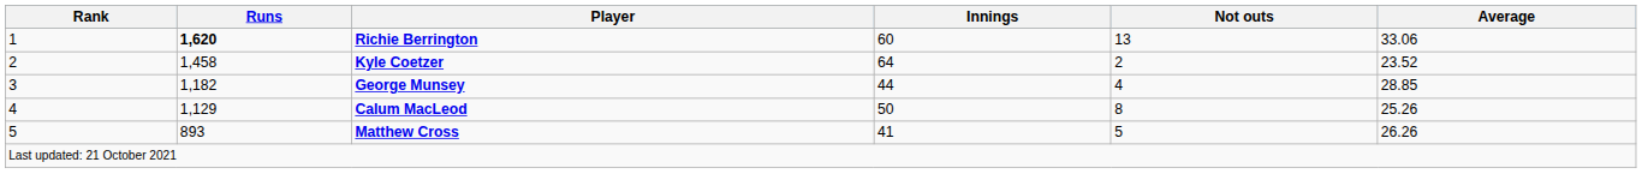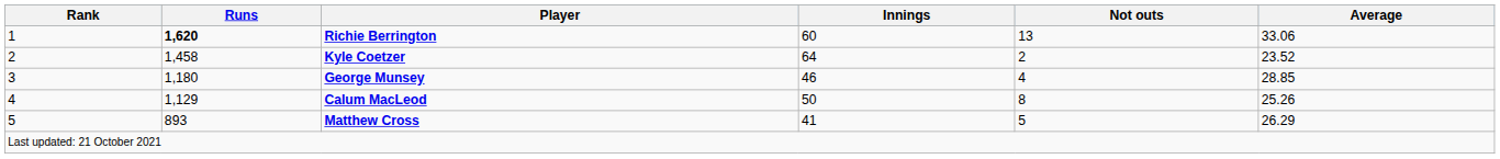George Munsey | Runs: 1,182 -> 1,180
George Munsey | Innings: 44 -> 46
Matthew Cross | Average: 26.26 -> 26.29
